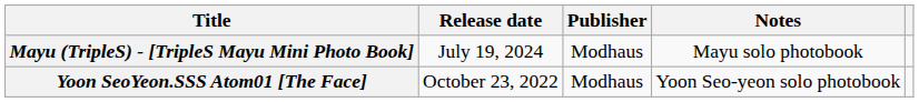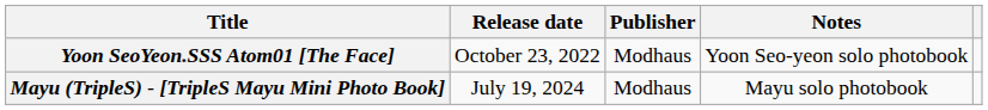rows swapped: Yoon SeoYeon.SSS Atom01 [The Face] <-> Mayu (TripleS) - [TripleS Mayu Mini Photo Book]
